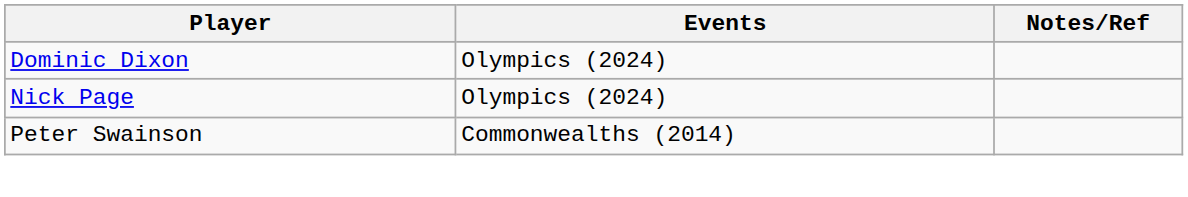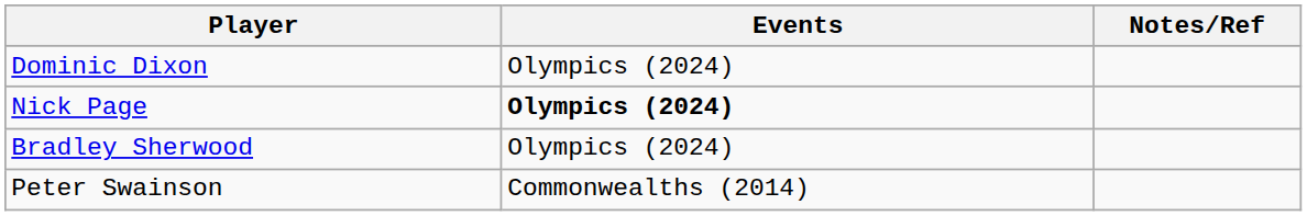Nick Page | Events: normal -> bold
+ row: Bradley Sherwood | Olympics (2024)
